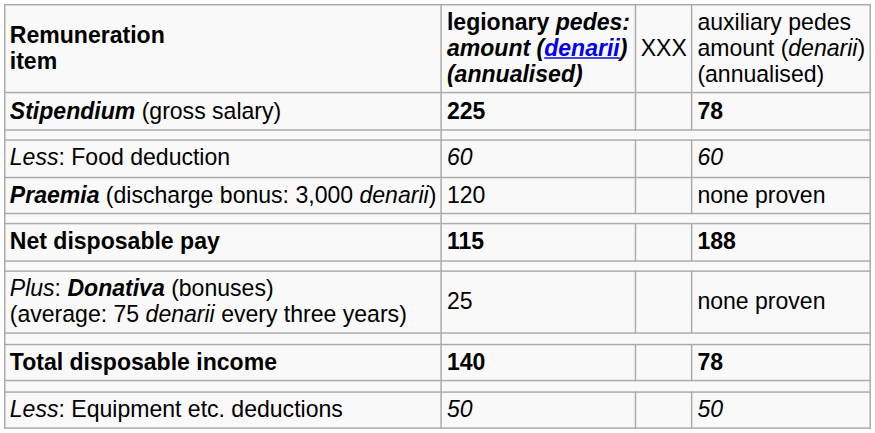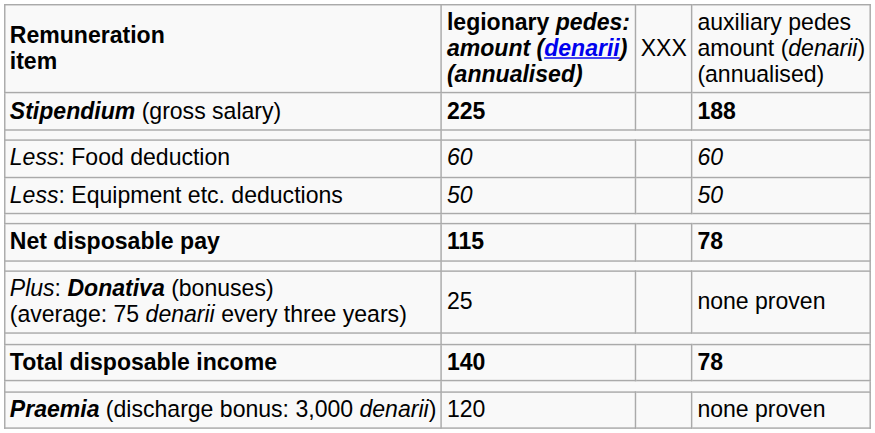Stipendium (gross salary) | column 4: 78 -> 188
rows swapped: Less: Equipment etc. deductions <-> Praemia (discharge bonus: 3,000 denarii)
Net disposable pay | column 4: 188 -> 78
